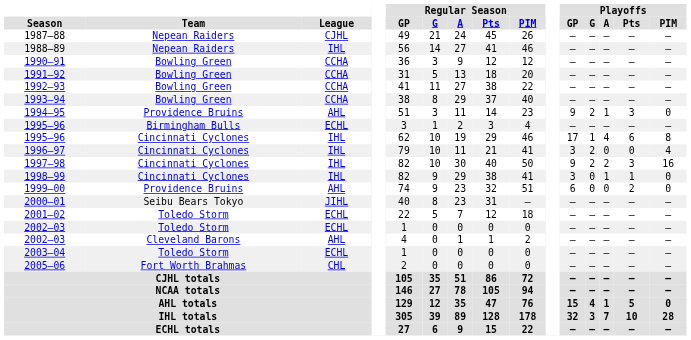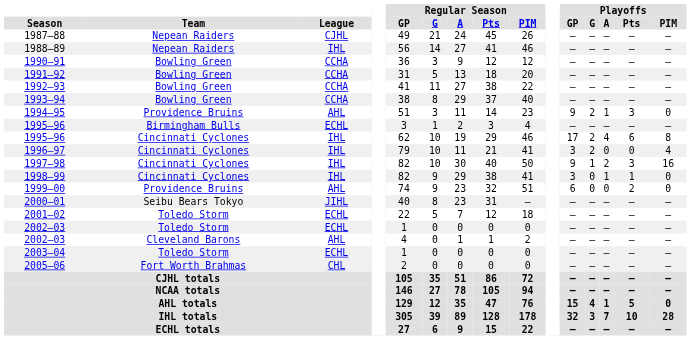1995–96 / Cincinnati Cyclones | Playoffs / G: 1 -> 2
1997–98 | Playoffs / G: 2 -> 1
